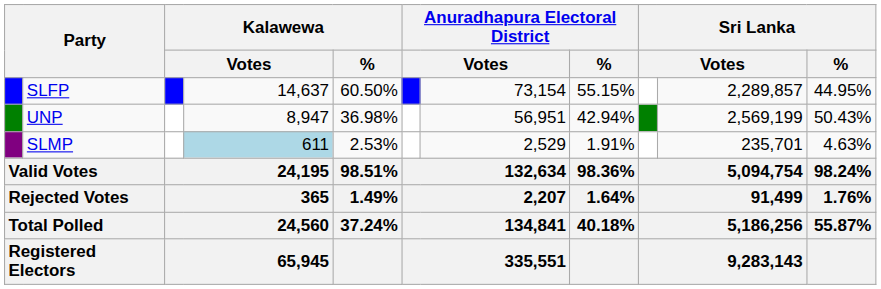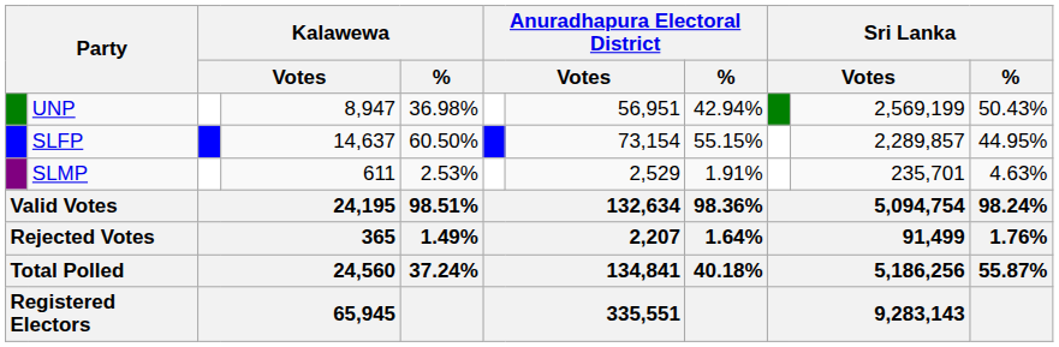rows swapped: SLFP <-> UNP
SLMP | column 4: lightblue background -> no background
